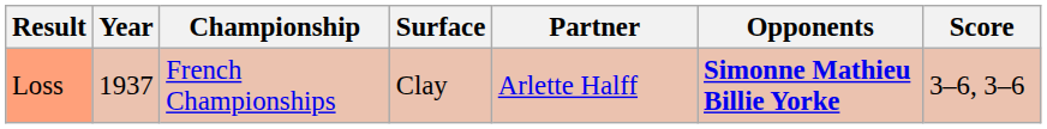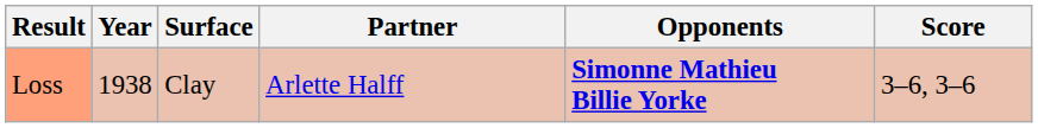- column: Championship | French Championships
Loss | Year: 1937 -> 1938
